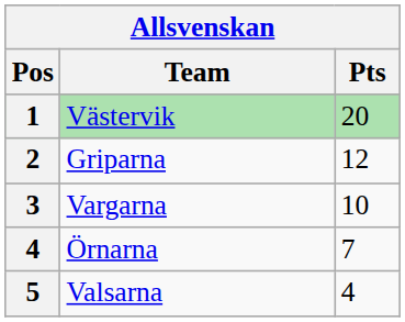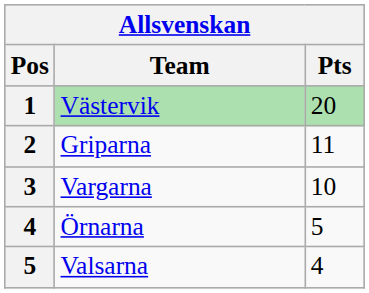Griparna | Pts: 12 -> 11
Örnarna | Pts: 7 -> 5
